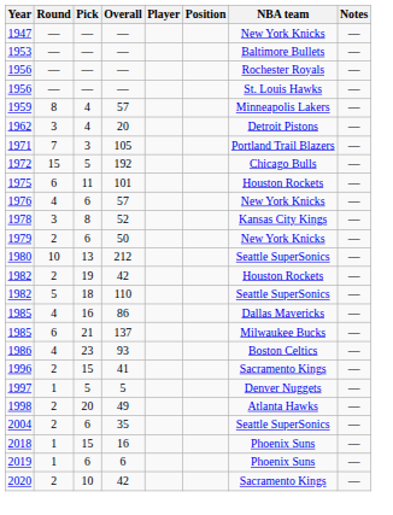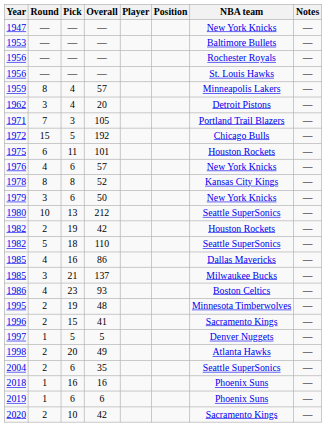1978 | Round: 3 -> 8
1979 | Round: 2 -> 3
1985 / 137 | Round: 6 -> 3
+ row: 1995 | 2 | 19 | 48 | Minnesota Timberwolves | —
2018 | Pick: 15 -> 16
